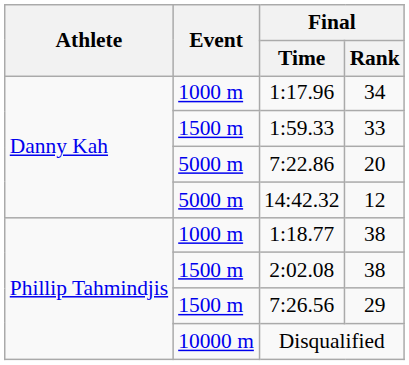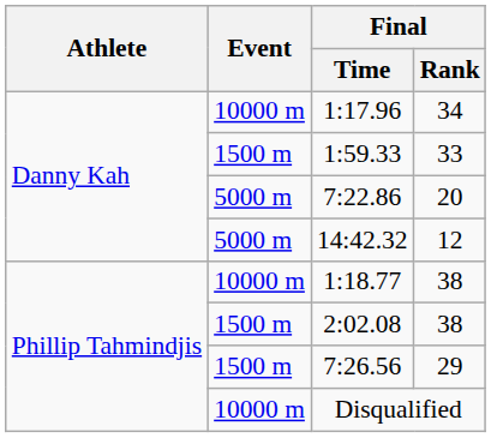1:17.96 | Event: 1000 m -> 10000 m
1:18.77 | Event: 1000 m -> 10000 m
